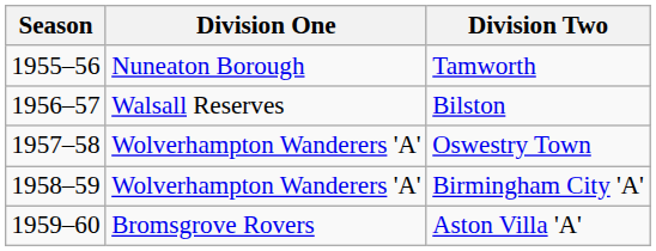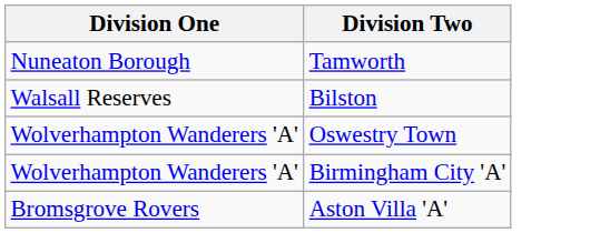- column: Season | 1955–56 | 1956–57 | 1957–58 | 1958–59 | 1959–60
